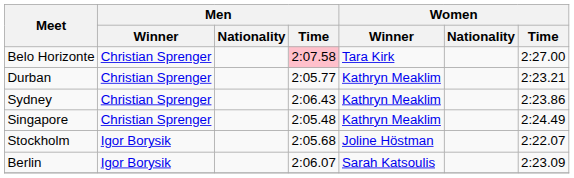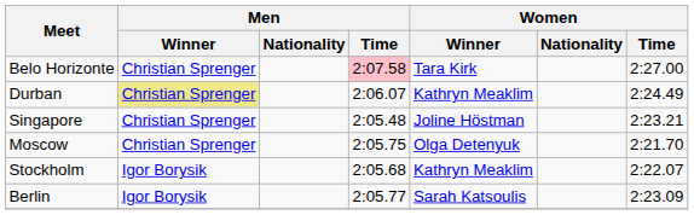Durban | Men / Winner: no background -> khaki background
Durban | Men / Time: 2:05.77 -> 2:06.07
Durban | Women / Time: 2:23.21 -> 2:24.49
- row: Sydney | Christian Sprenger | 2:06.43 | Kathryn Meaklim | 2:23.86
Singapore | Women / Winner: Kathryn Meaklim -> Joline Höstman
Singapore | Women / Time: 2:24.49 -> 2:23.21
+ row: Moscow | Christian Sprenger | 2:05.75 | Olga Detenyuk | 2:21.70
Stockholm | Women / Winner: Joline Höstman -> Kathryn Meaklim
Berlin | Men / Time: 2:06.07 -> 2:05.77
